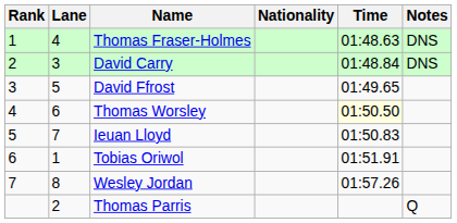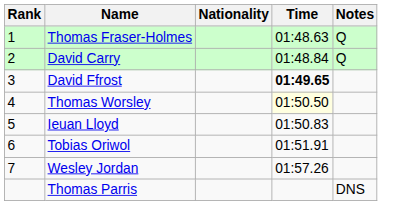- column: Lane | 4 | 3 | 5 | 6 | 7 | 1 | 8 | 2
Thomas Fraser-Holmes | Notes: DNS -> Q
David Carry | Notes: DNS -> Q
David Ffrost | Time: normal -> bold
Thomas Parris | Notes: Q -> DNS
